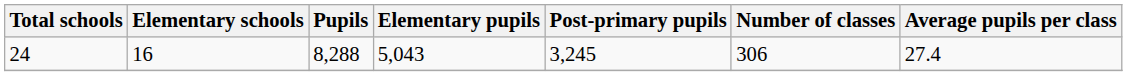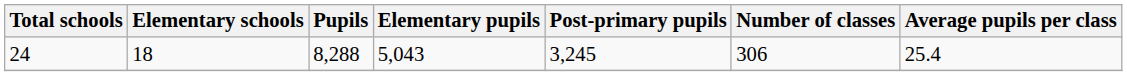24 | Elementary schools: 16 -> 18
24 | Average pupils per class: 27.4 -> 25.4
